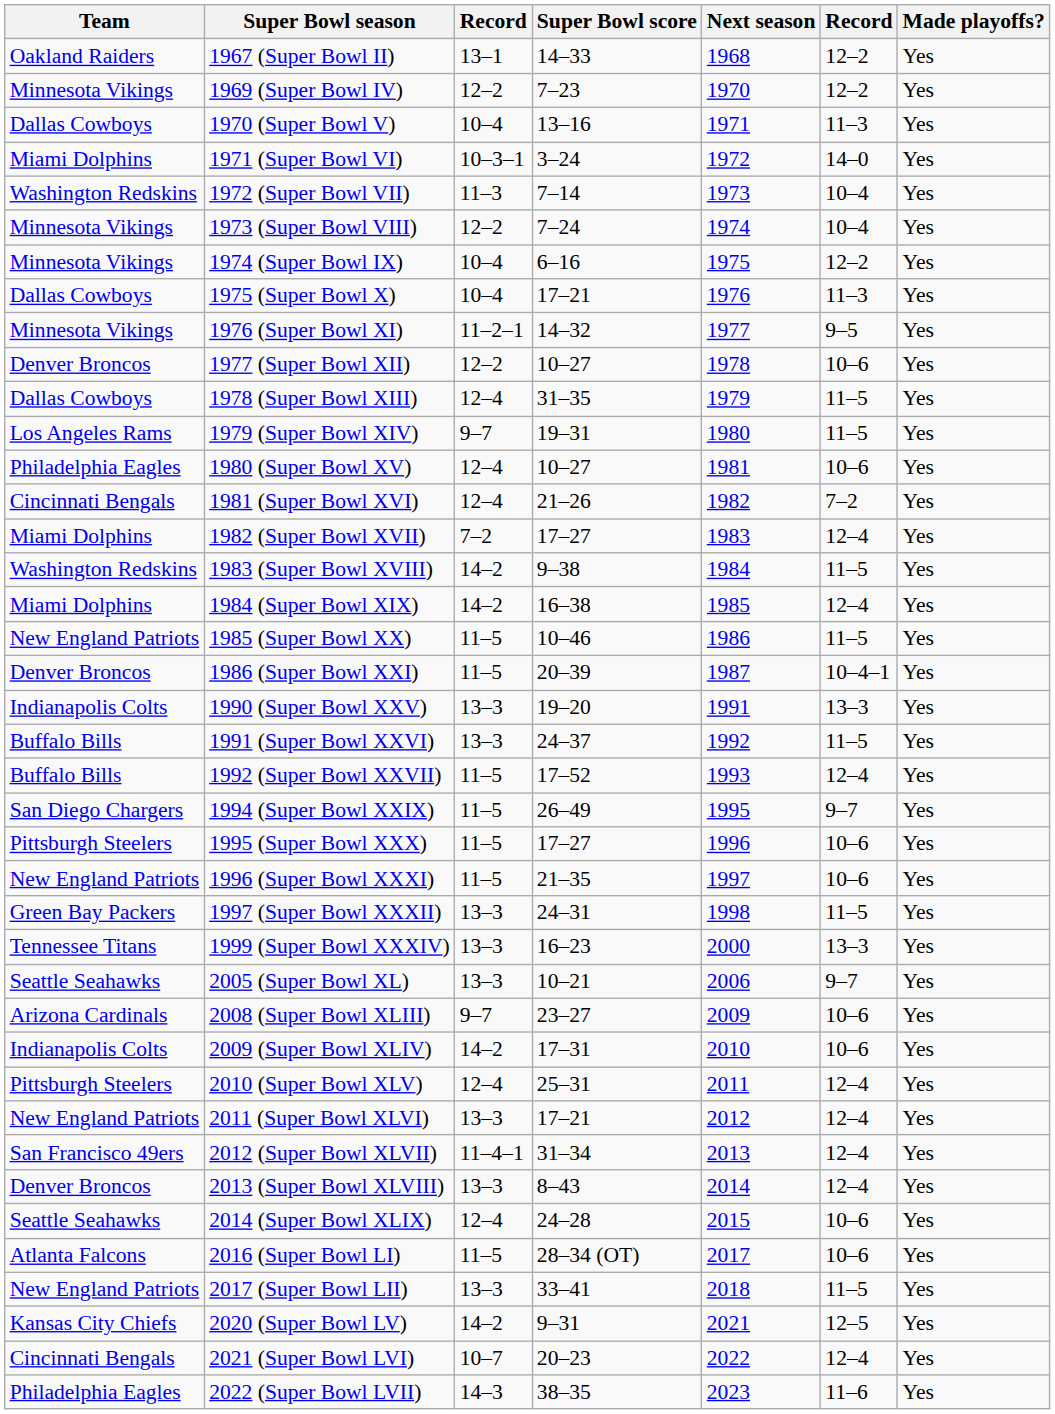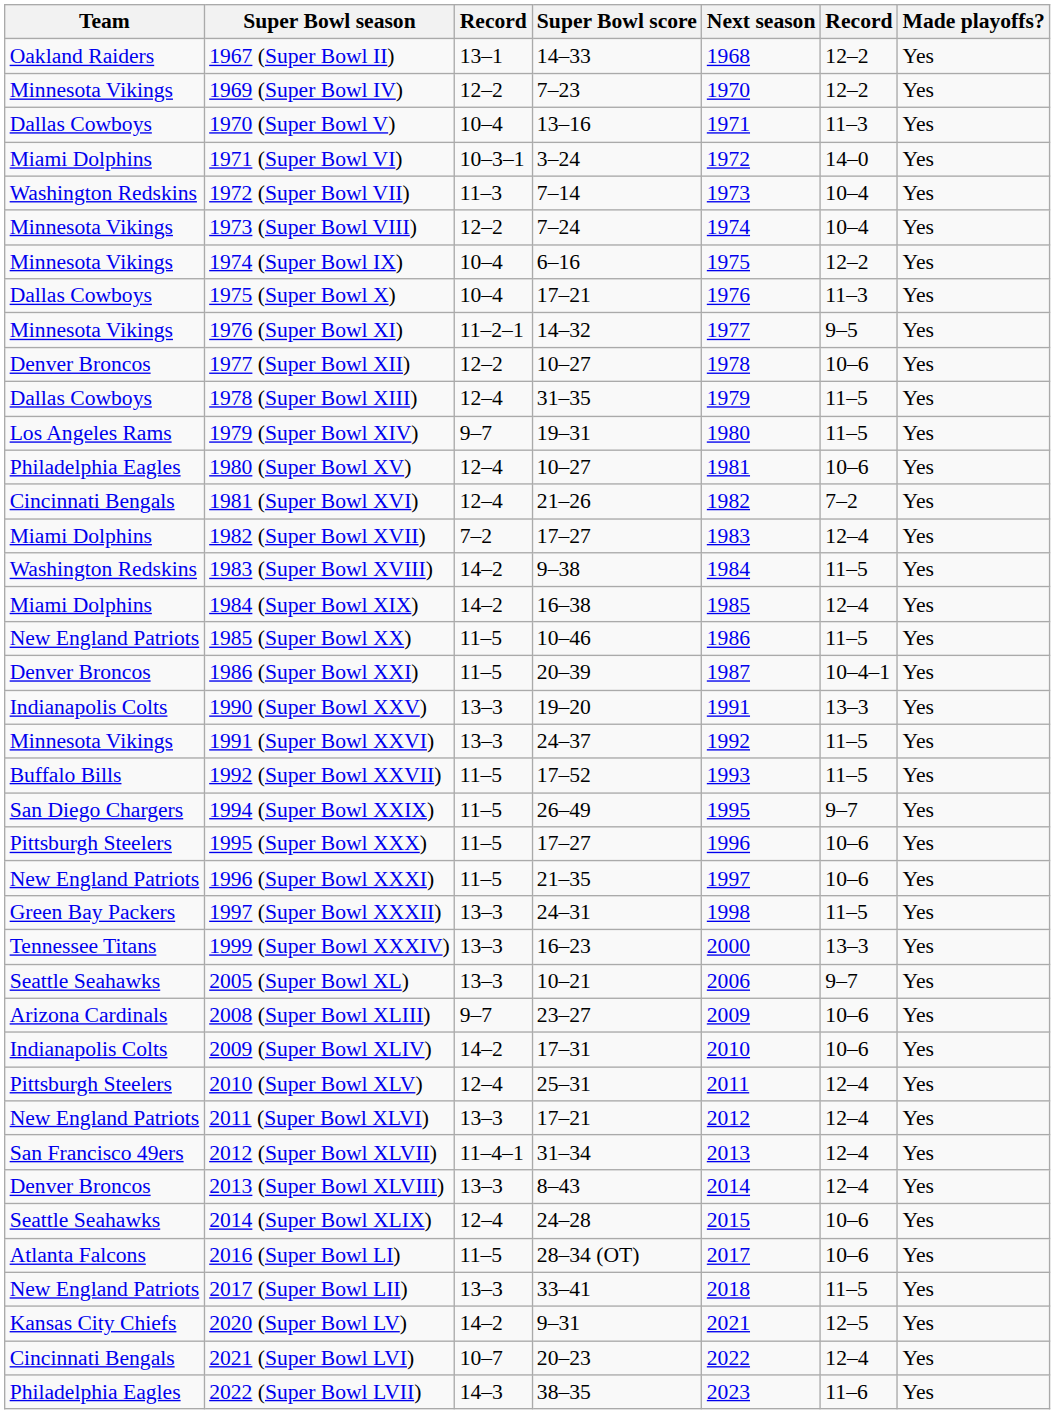1991 (Super Bowl XXVI) | Team: Buffalo Bills -> Minnesota Vikings
1992 (Super Bowl XXVII) | column 6: 12–4 -> 11–5
